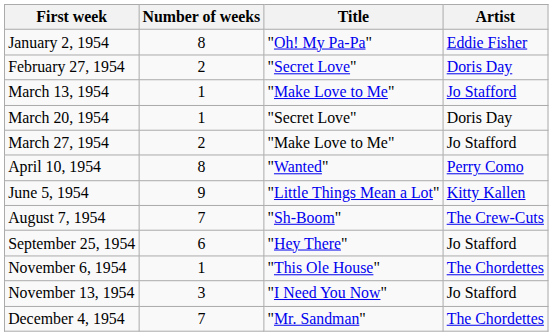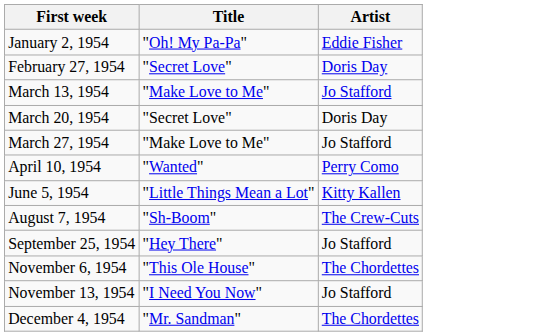- column: Number of weeks | 8 | 2 | 1 | 1 | 2 | 8 | 9 | 7 | 6 | 1 | 3 | 7
